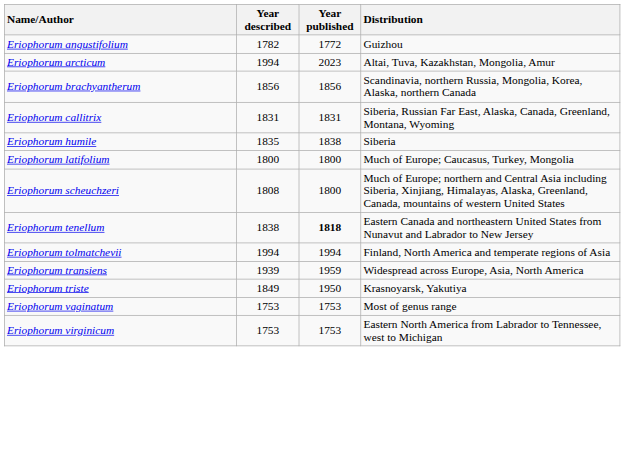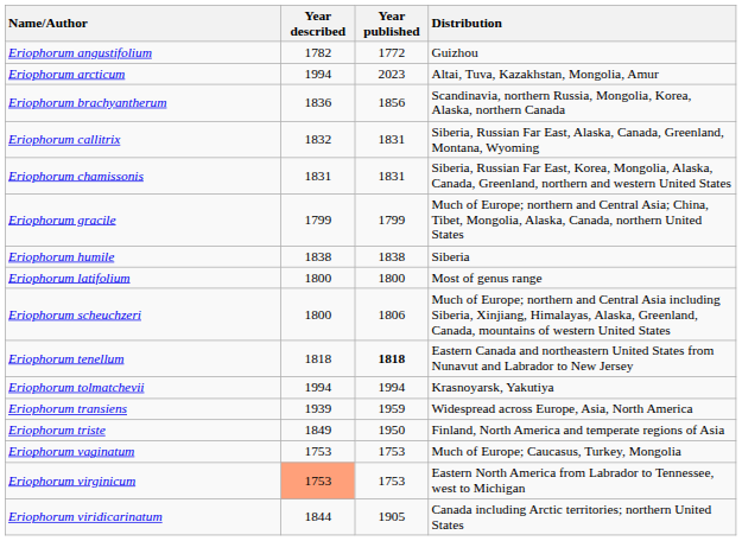Eriophorum brachyantherum | Year described: 1856 -> 1836
Eriophorum callitrix | Year described: 1831 -> 1832
+ row: Eriophorum chamissonis | 1831 | 1831 | Siberia, Russian Far East, Korea, Mongolia, Alaska, Canada, Greenland, northern and western United States
+ row: Eriophorum gracile | 1799 | 1799 | Much of Europe; northern and Central Asia; China, Tibet, Mongolia, Alaska, Canada, northern United States
Eriophorum humile | Year described: 1835 -> 1838
Eriophorum latifolium | Distribution: Much of Europe; Caucasus, Turkey, Mongolia -> Most of genus range
Eriophorum scheuchzeri | Year described: 1808 -> 1800
Eriophorum scheuchzeri | Year published: 1800 -> 1806
Eriophorum tenellum | Year described: 1838 -> 1818
Eriophorum tolmatchevii | Distribution: Finland, North America and temperate regions of Asia -> Krasnoyarsk, Yakutiya
Eriophorum triste | Distribution: Krasnoyarsk, Yakutiya -> Finland, North America and temperate regions of Asia
Eriophorum vaginatum | Distribution: Most of genus range -> Much of Europe; Caucasus, Turkey, Mongolia
Eriophorum virginicum | Year described: no background -> lightsalmon background
+ row: Eriophorum viridicarinatum | 1844 | 1905 | Canada including Arctic territories; northern United States
